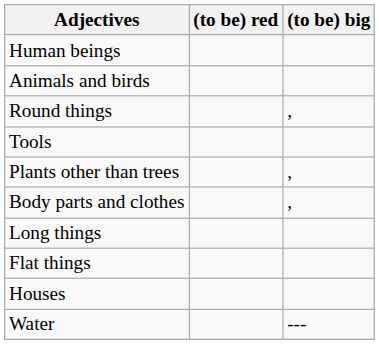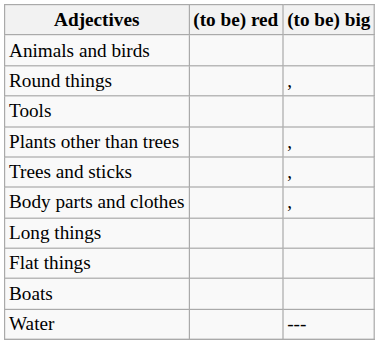- row: Human beings
+ row: Trees and sticks | ,
- row: Houses
+ row: Boats
